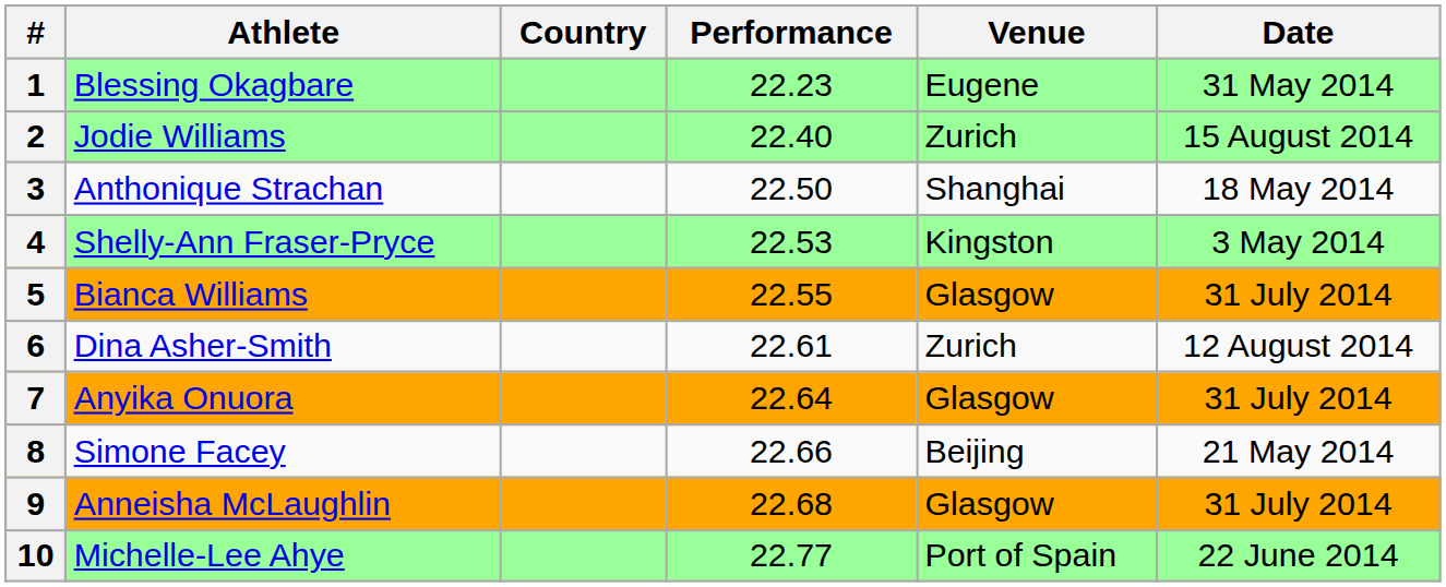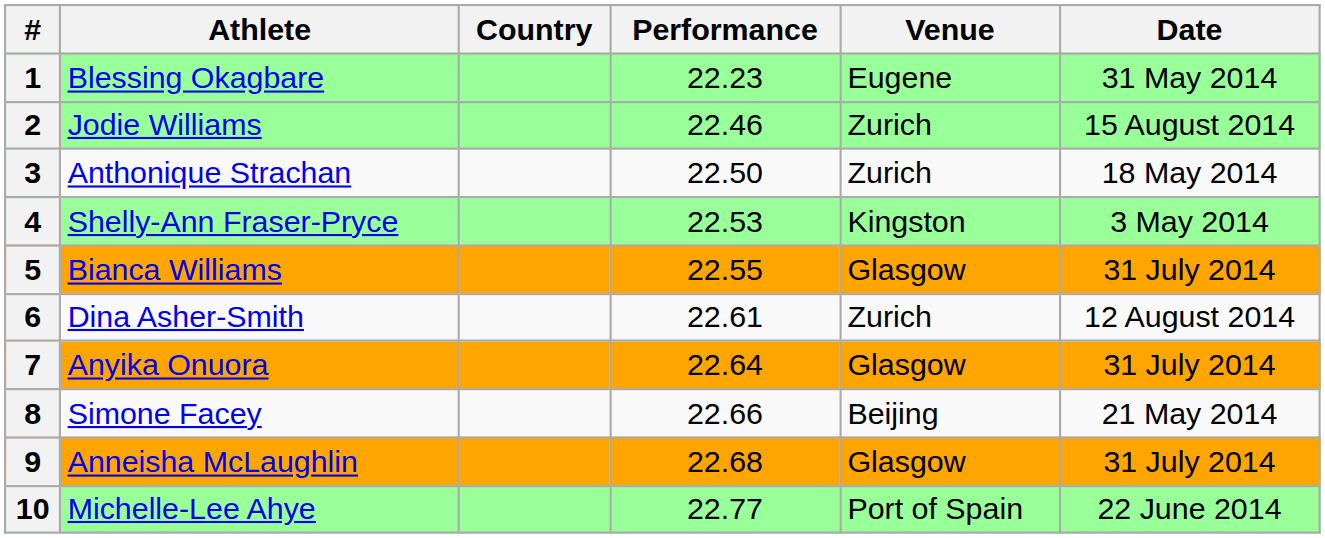2 | Performance: 22.40 -> 22.46
3 | Venue: Shanghai -> Zurich
